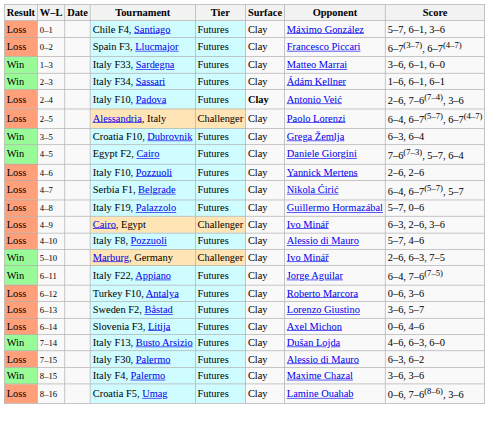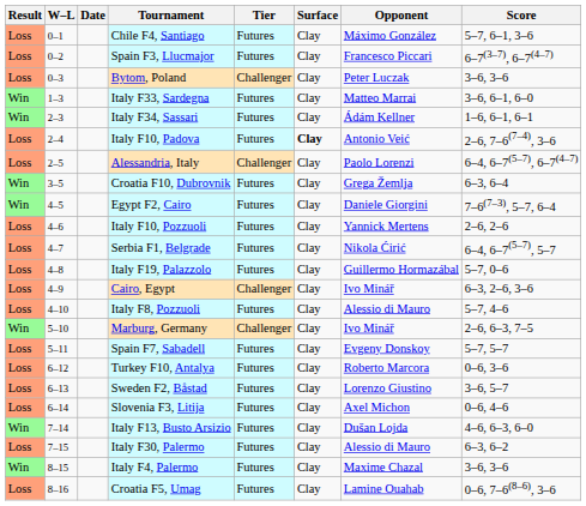+ row: Loss | 0–3 | Bytom, Poland | Challenger | Clay | Peter Luczak | 3–6, 3–6
+ row: Loss | 5–11 | Spain F7, Sabadell | Futures | Clay | Evgeny Donskoy | 5–7, 5–7
- row: Win | 6–11 | Italy F22, Appiano | Futures | Clay | Jorge Aguilar | 6–4, 7–6(7–5)
